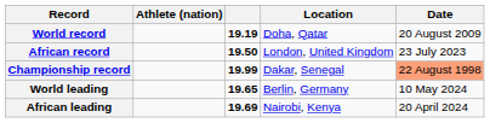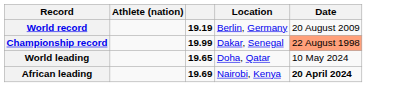World record | Location: Doha, Qatar -> Berlin, Germany
- row: African record | 19.50 | London, United Kingdom | 23 July 2023
World leading | Location: Berlin, Germany -> Doha, Qatar
African leading | Date: normal -> bold
